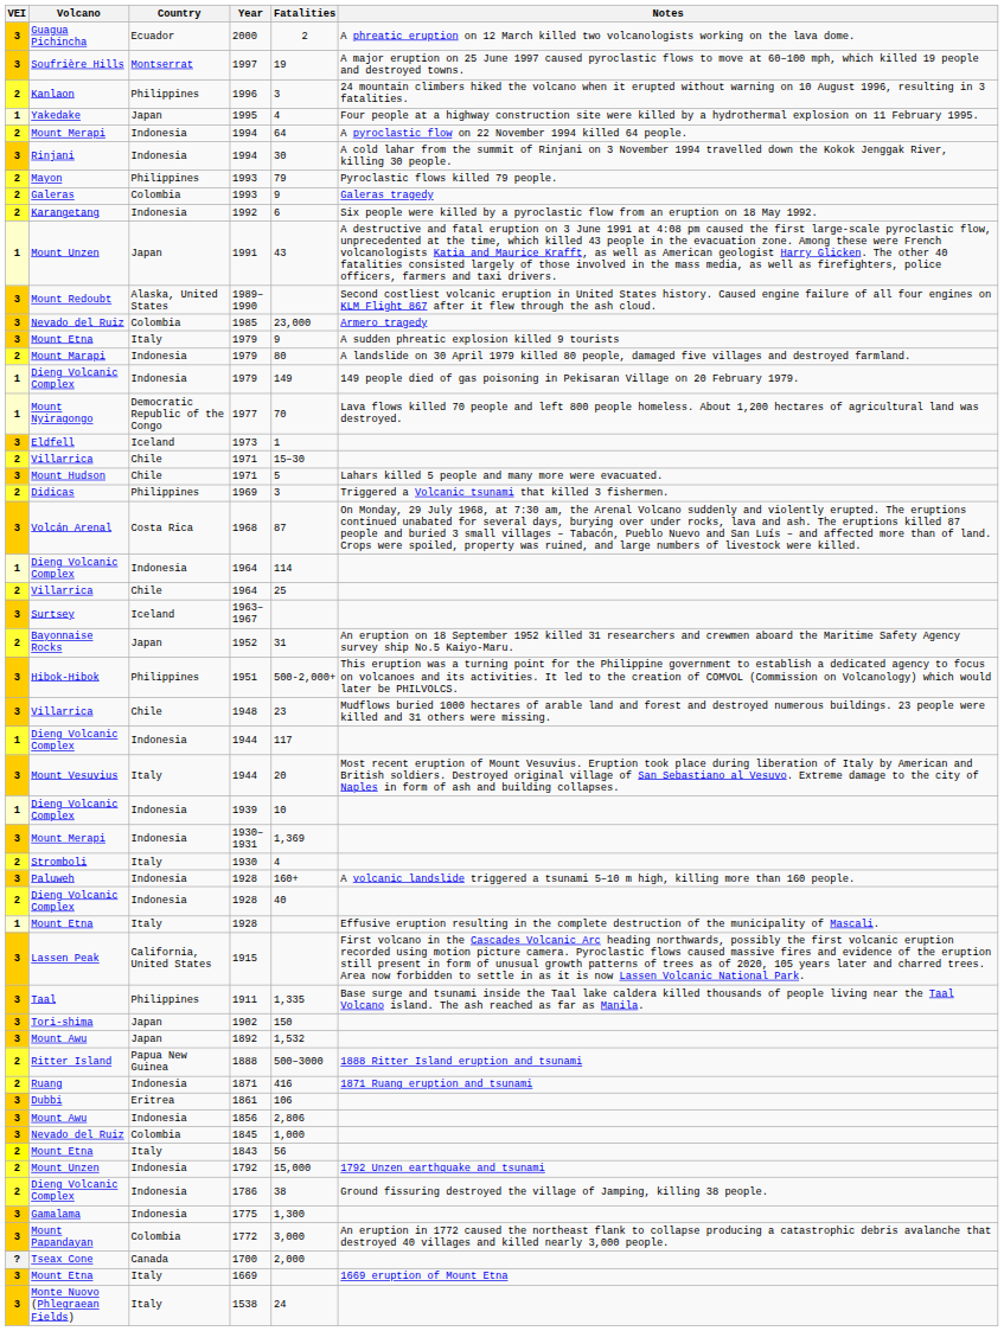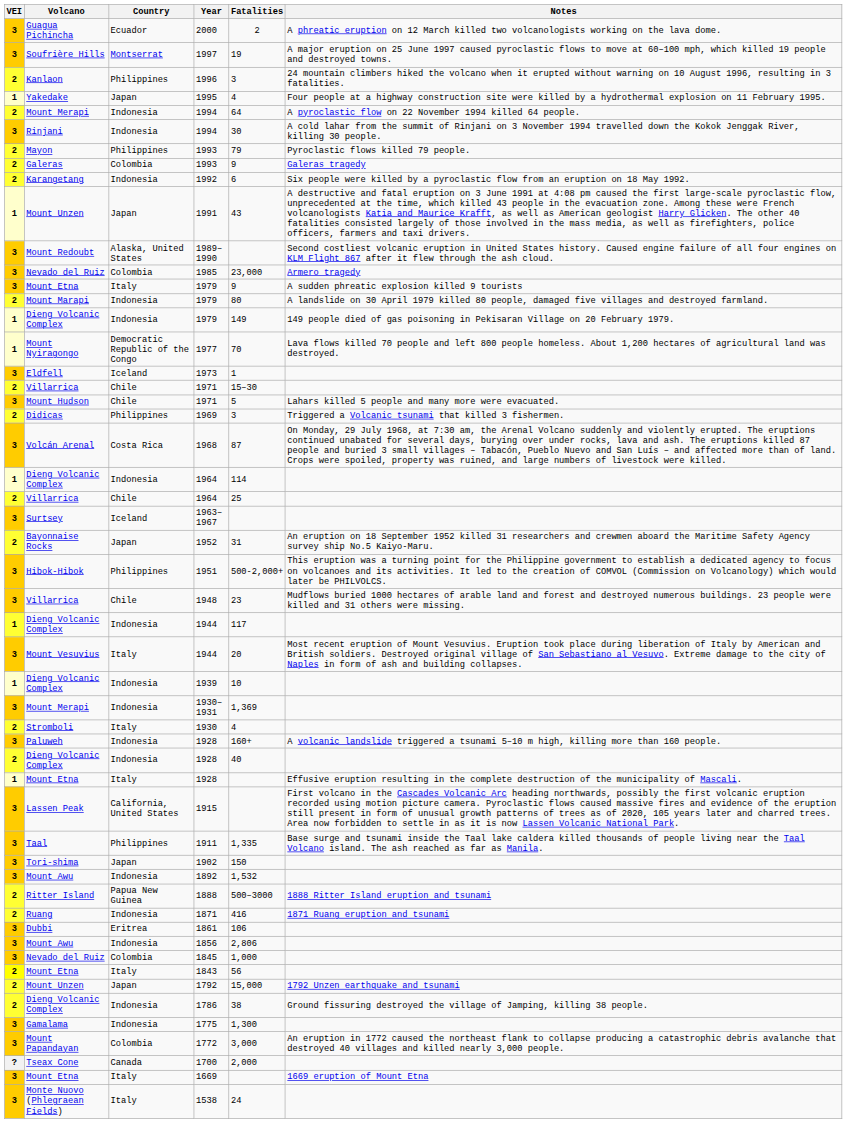1892 | Country: Japan -> Indonesia
1792 | Country: Indonesia -> Japan
